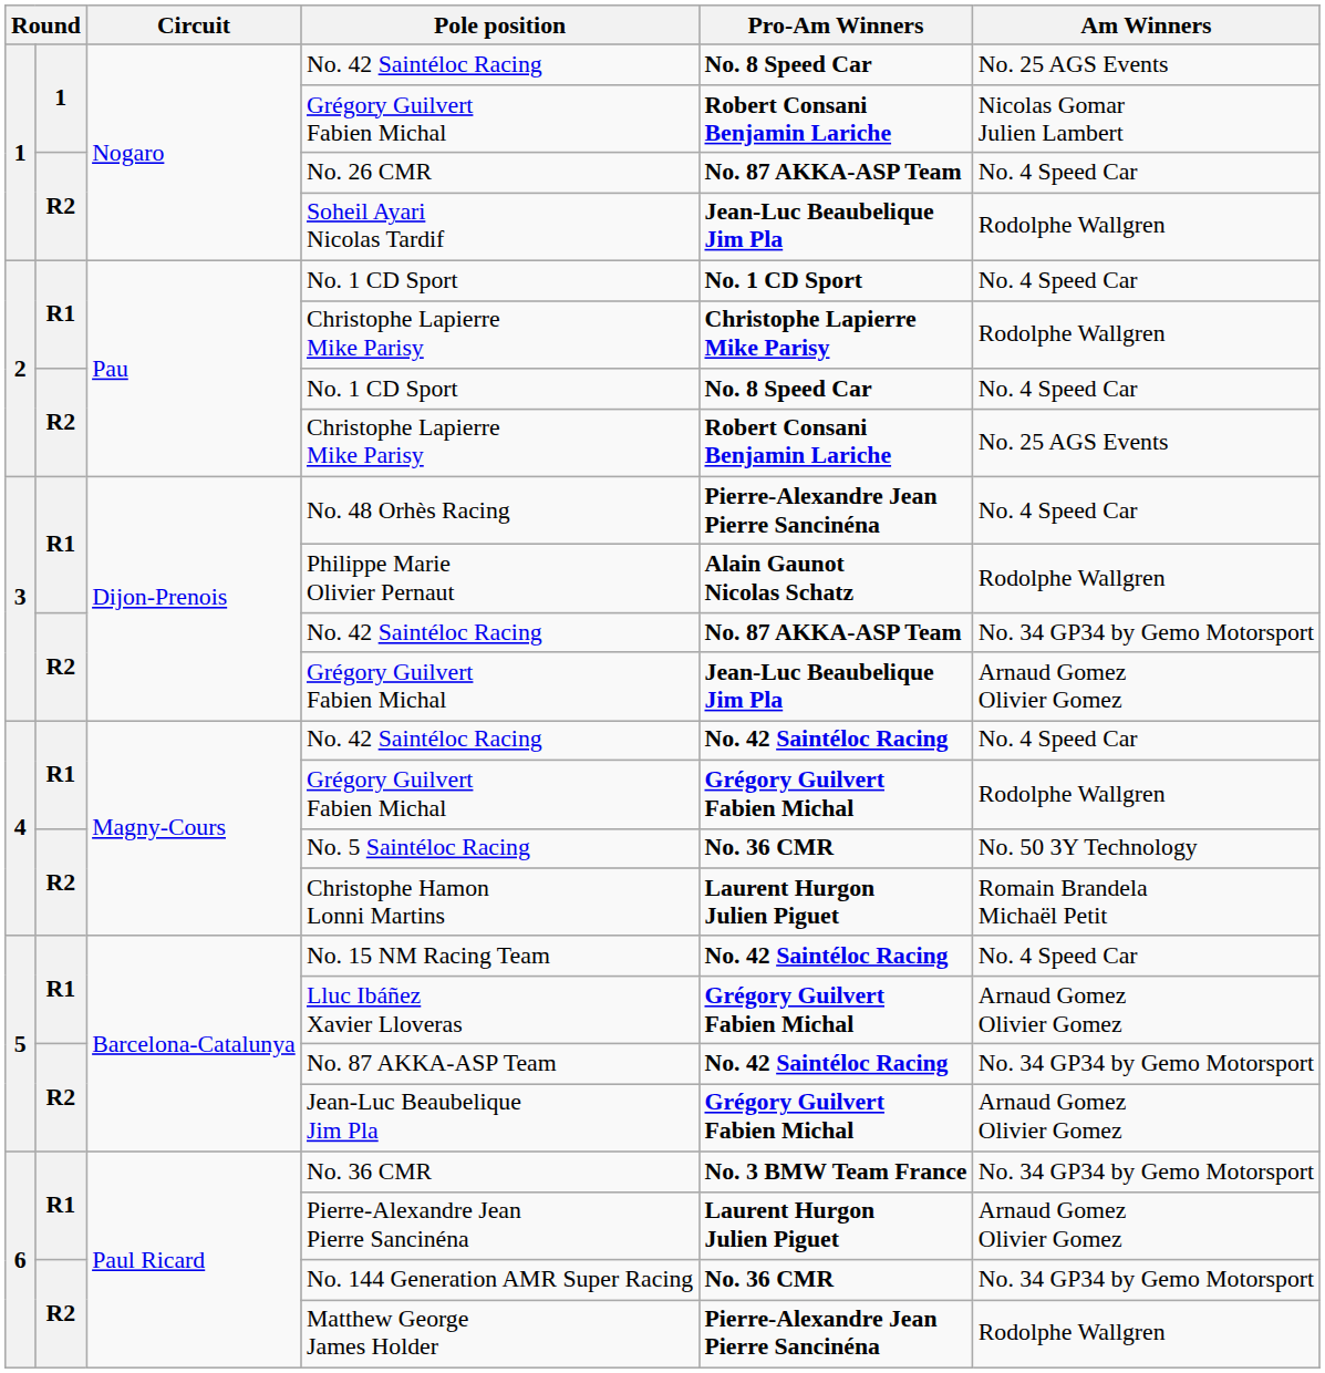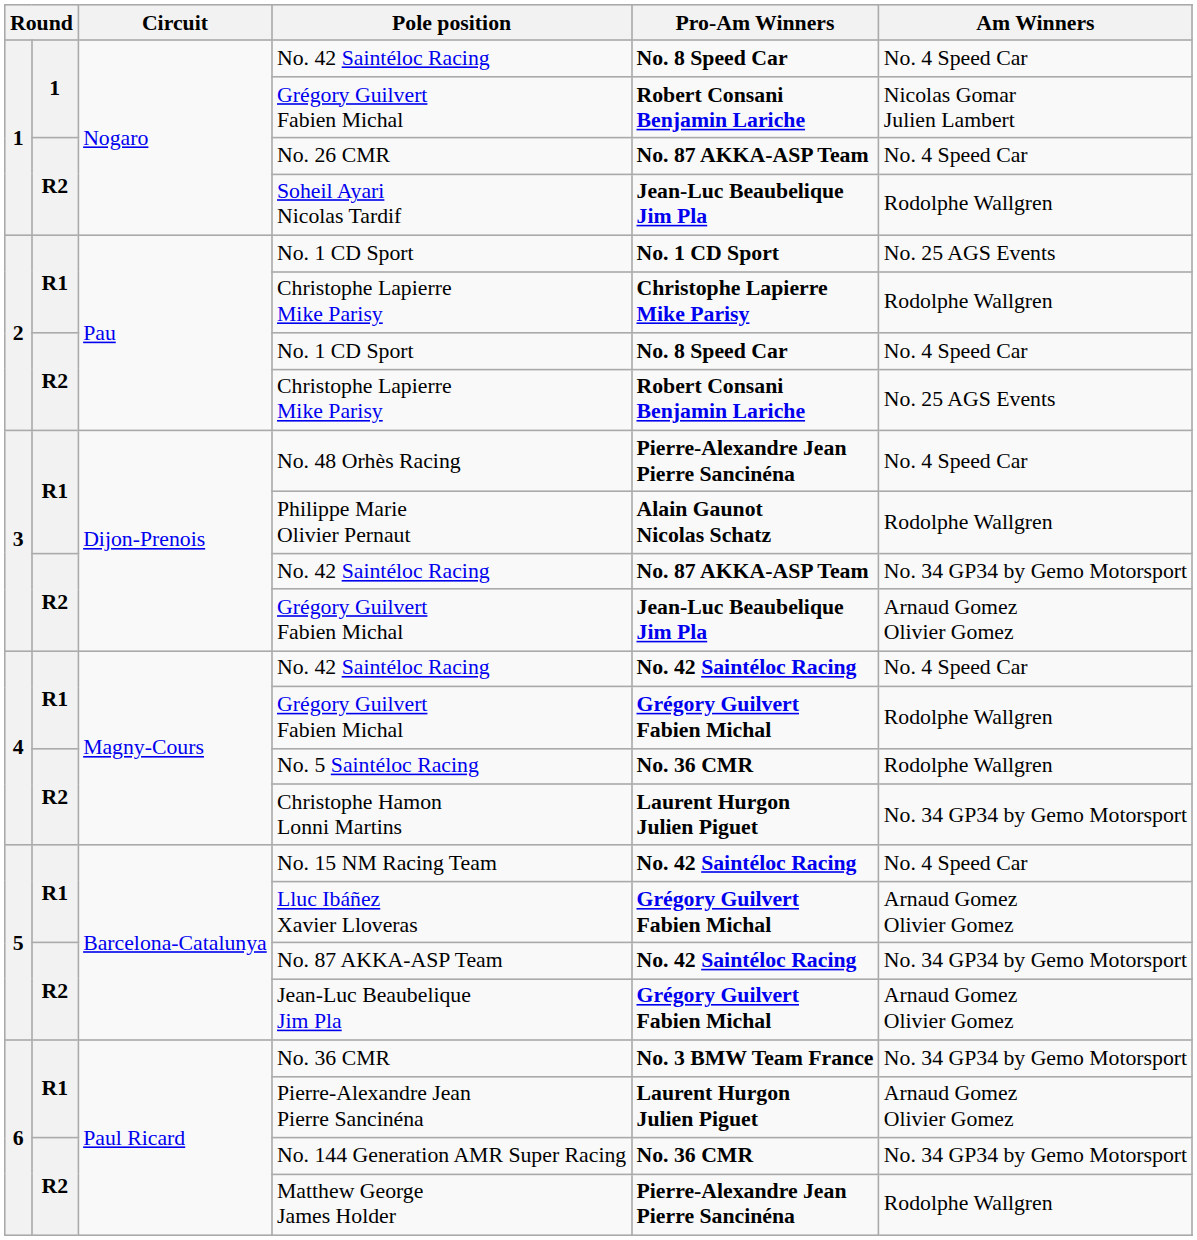1 / No. 42 Saintéloc Racing | Am Winners: No. 25 AGS Events -> No. 4 Speed Car
R1 / No. 1 CD Sport | Am Winners: No. 4 Speed Car -> No. 25 AGS Events
No. 5 Saintéloc Racing | Am Winners: No. 50 3Y Technology -> Rodolphe Wallgren
Christophe Hamon Lonni Martins | Am Winners: Romain Brandela Michaël Petit -> No. 34 GP34 by Gemo Motorsport
